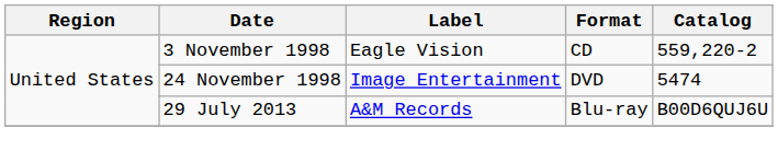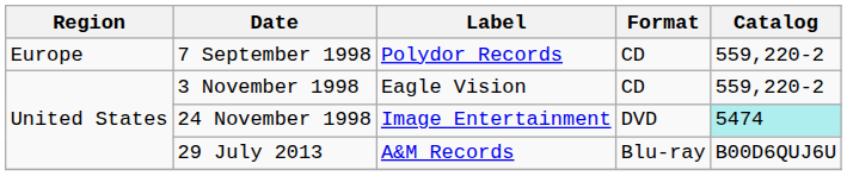+ row: Europe | 7 September 1998 | Polydor Records | CD | 559,220-2
24 November 1998 | Catalog: no background -> paleturquoise background
